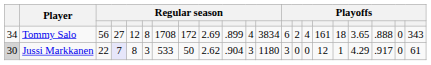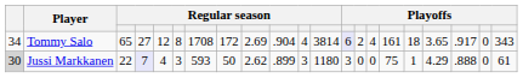Tommy Salo | column 3: 56 -> 65
Tommy Salo | column 10: .899 -> .904
Tommy Salo | column 12: 3834 -> 3814
Tommy Salo | column 13: no background -> lavender background
Tommy Salo | column 19: .888 -> .917
Jussi Markkanen | column 5: 8 -> 4
Jussi Markkanen | column 7: 533 -> 593
Jussi Markkanen | column 10: .904 -> .899
Jussi Markkanen | column 16: 12 -> 75
Jussi Markkanen | column 19: .917 -> .888
